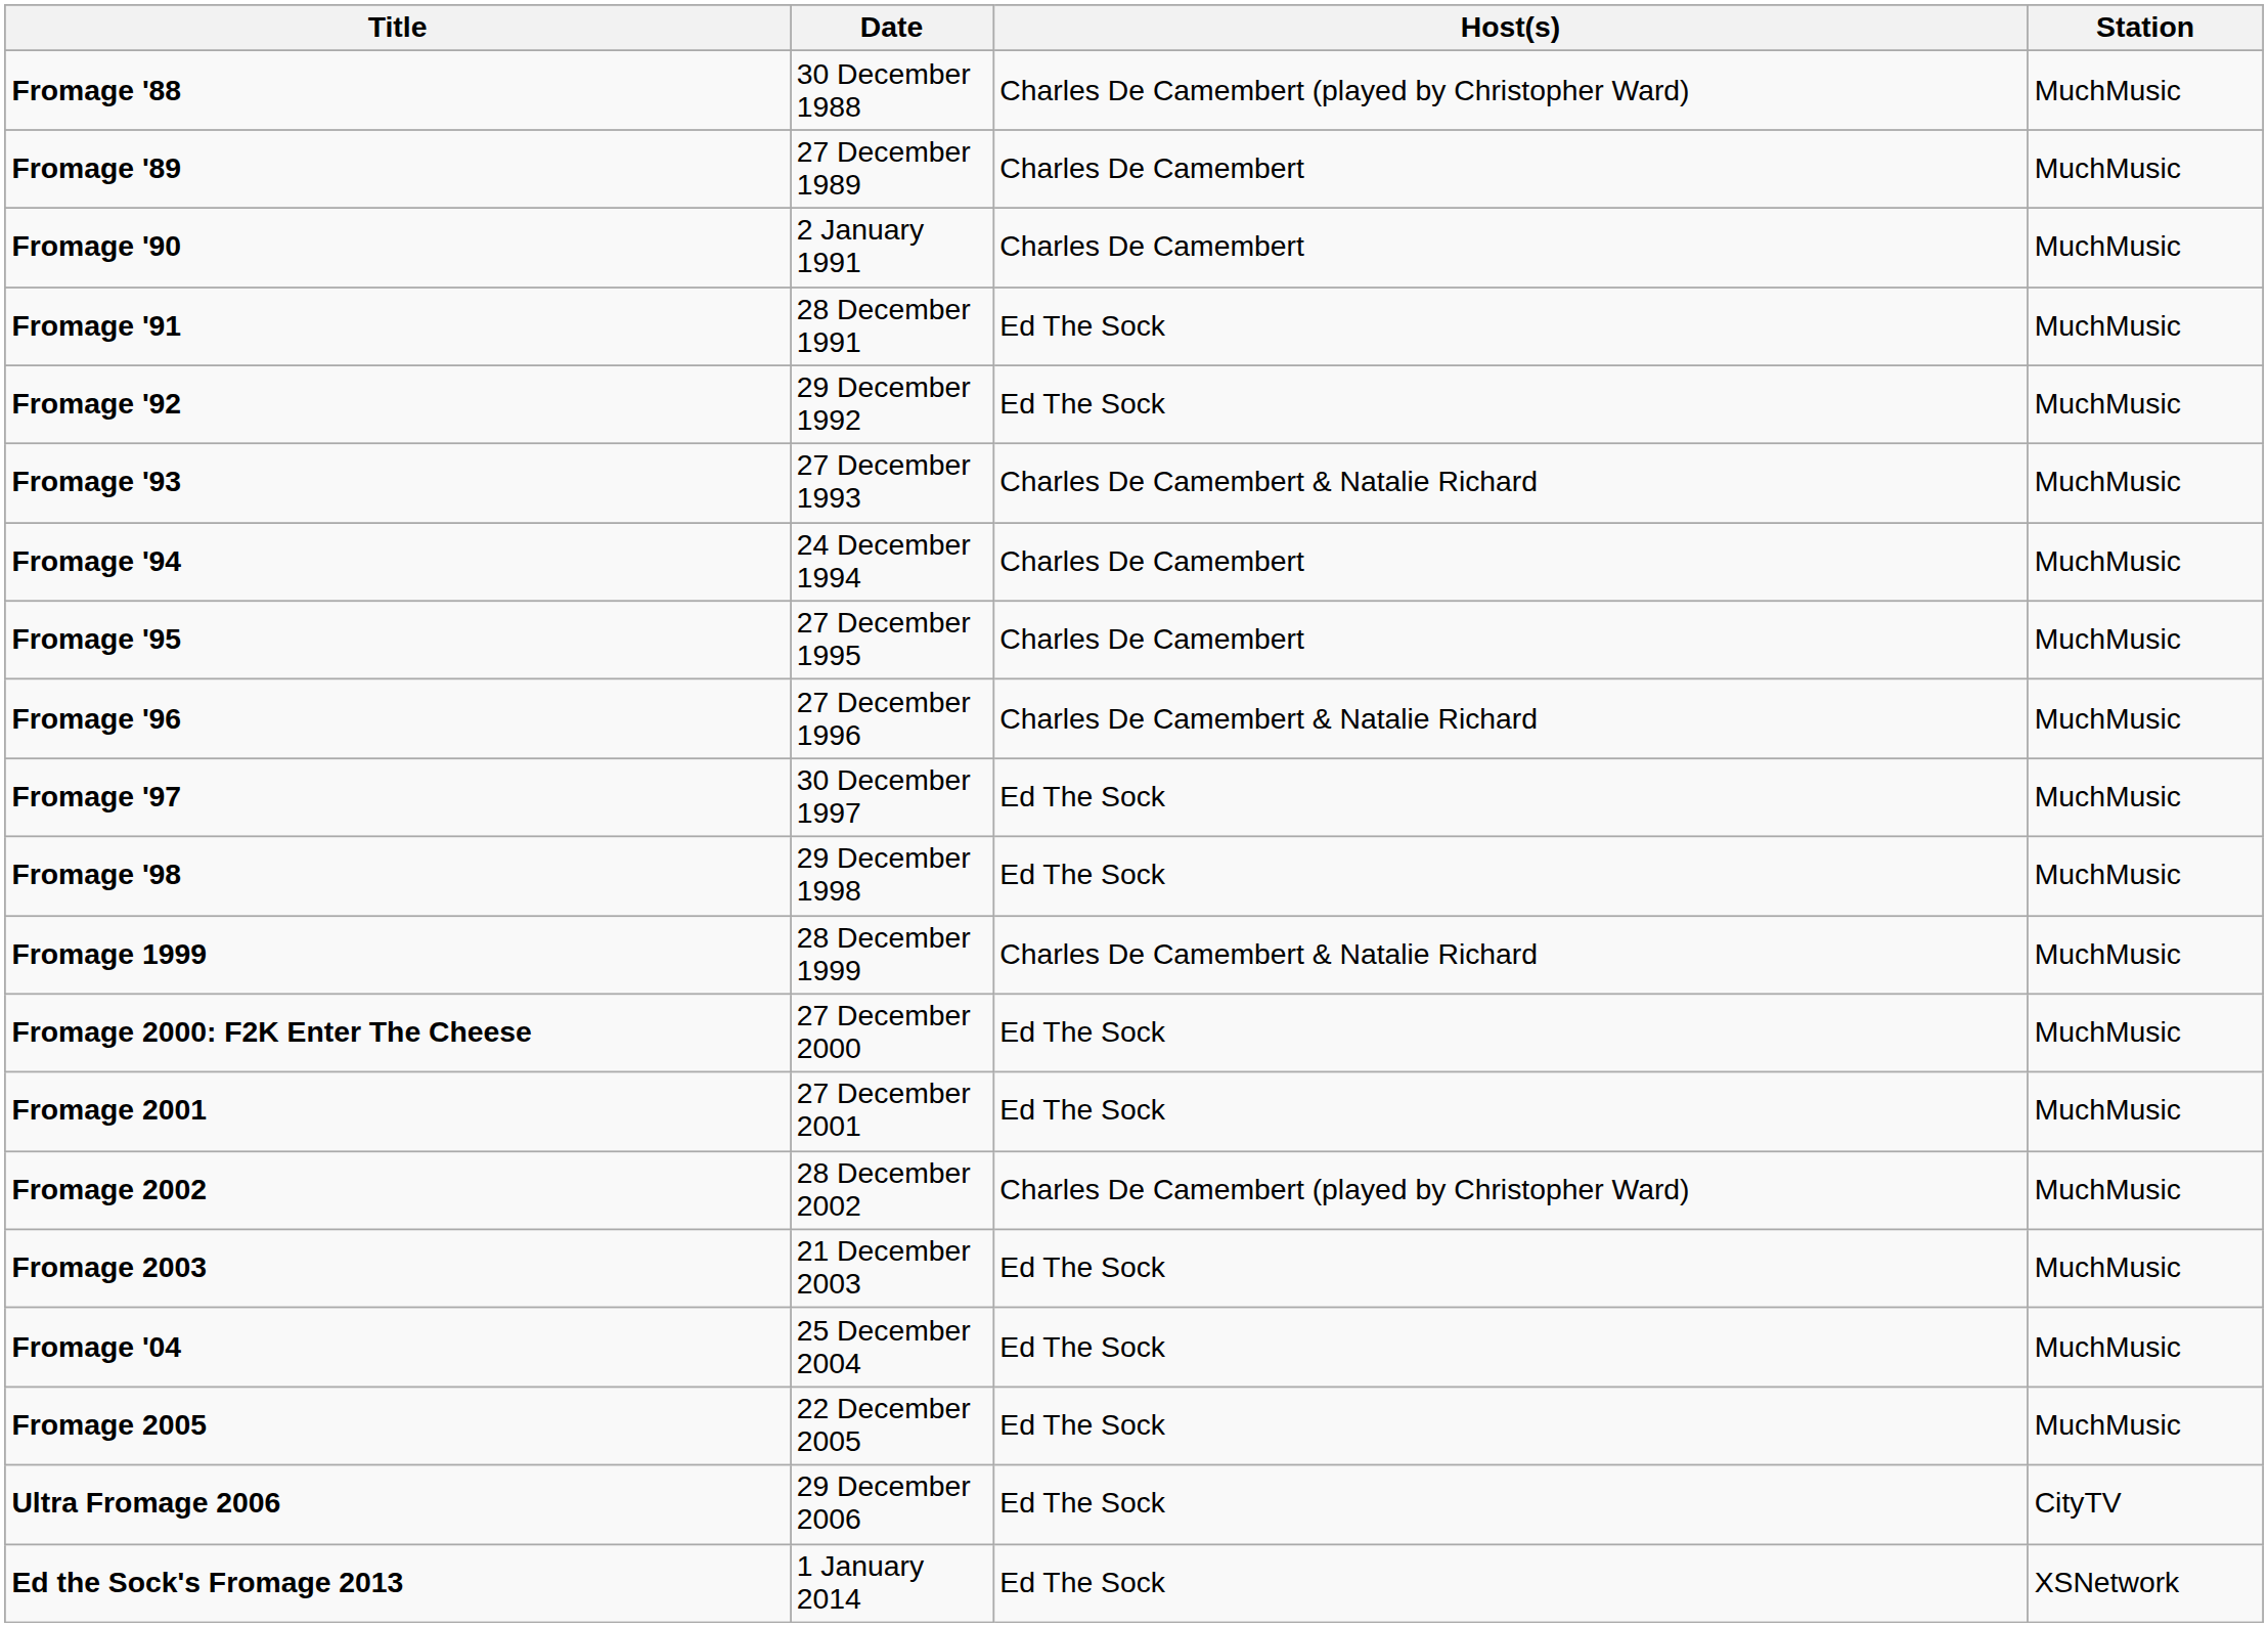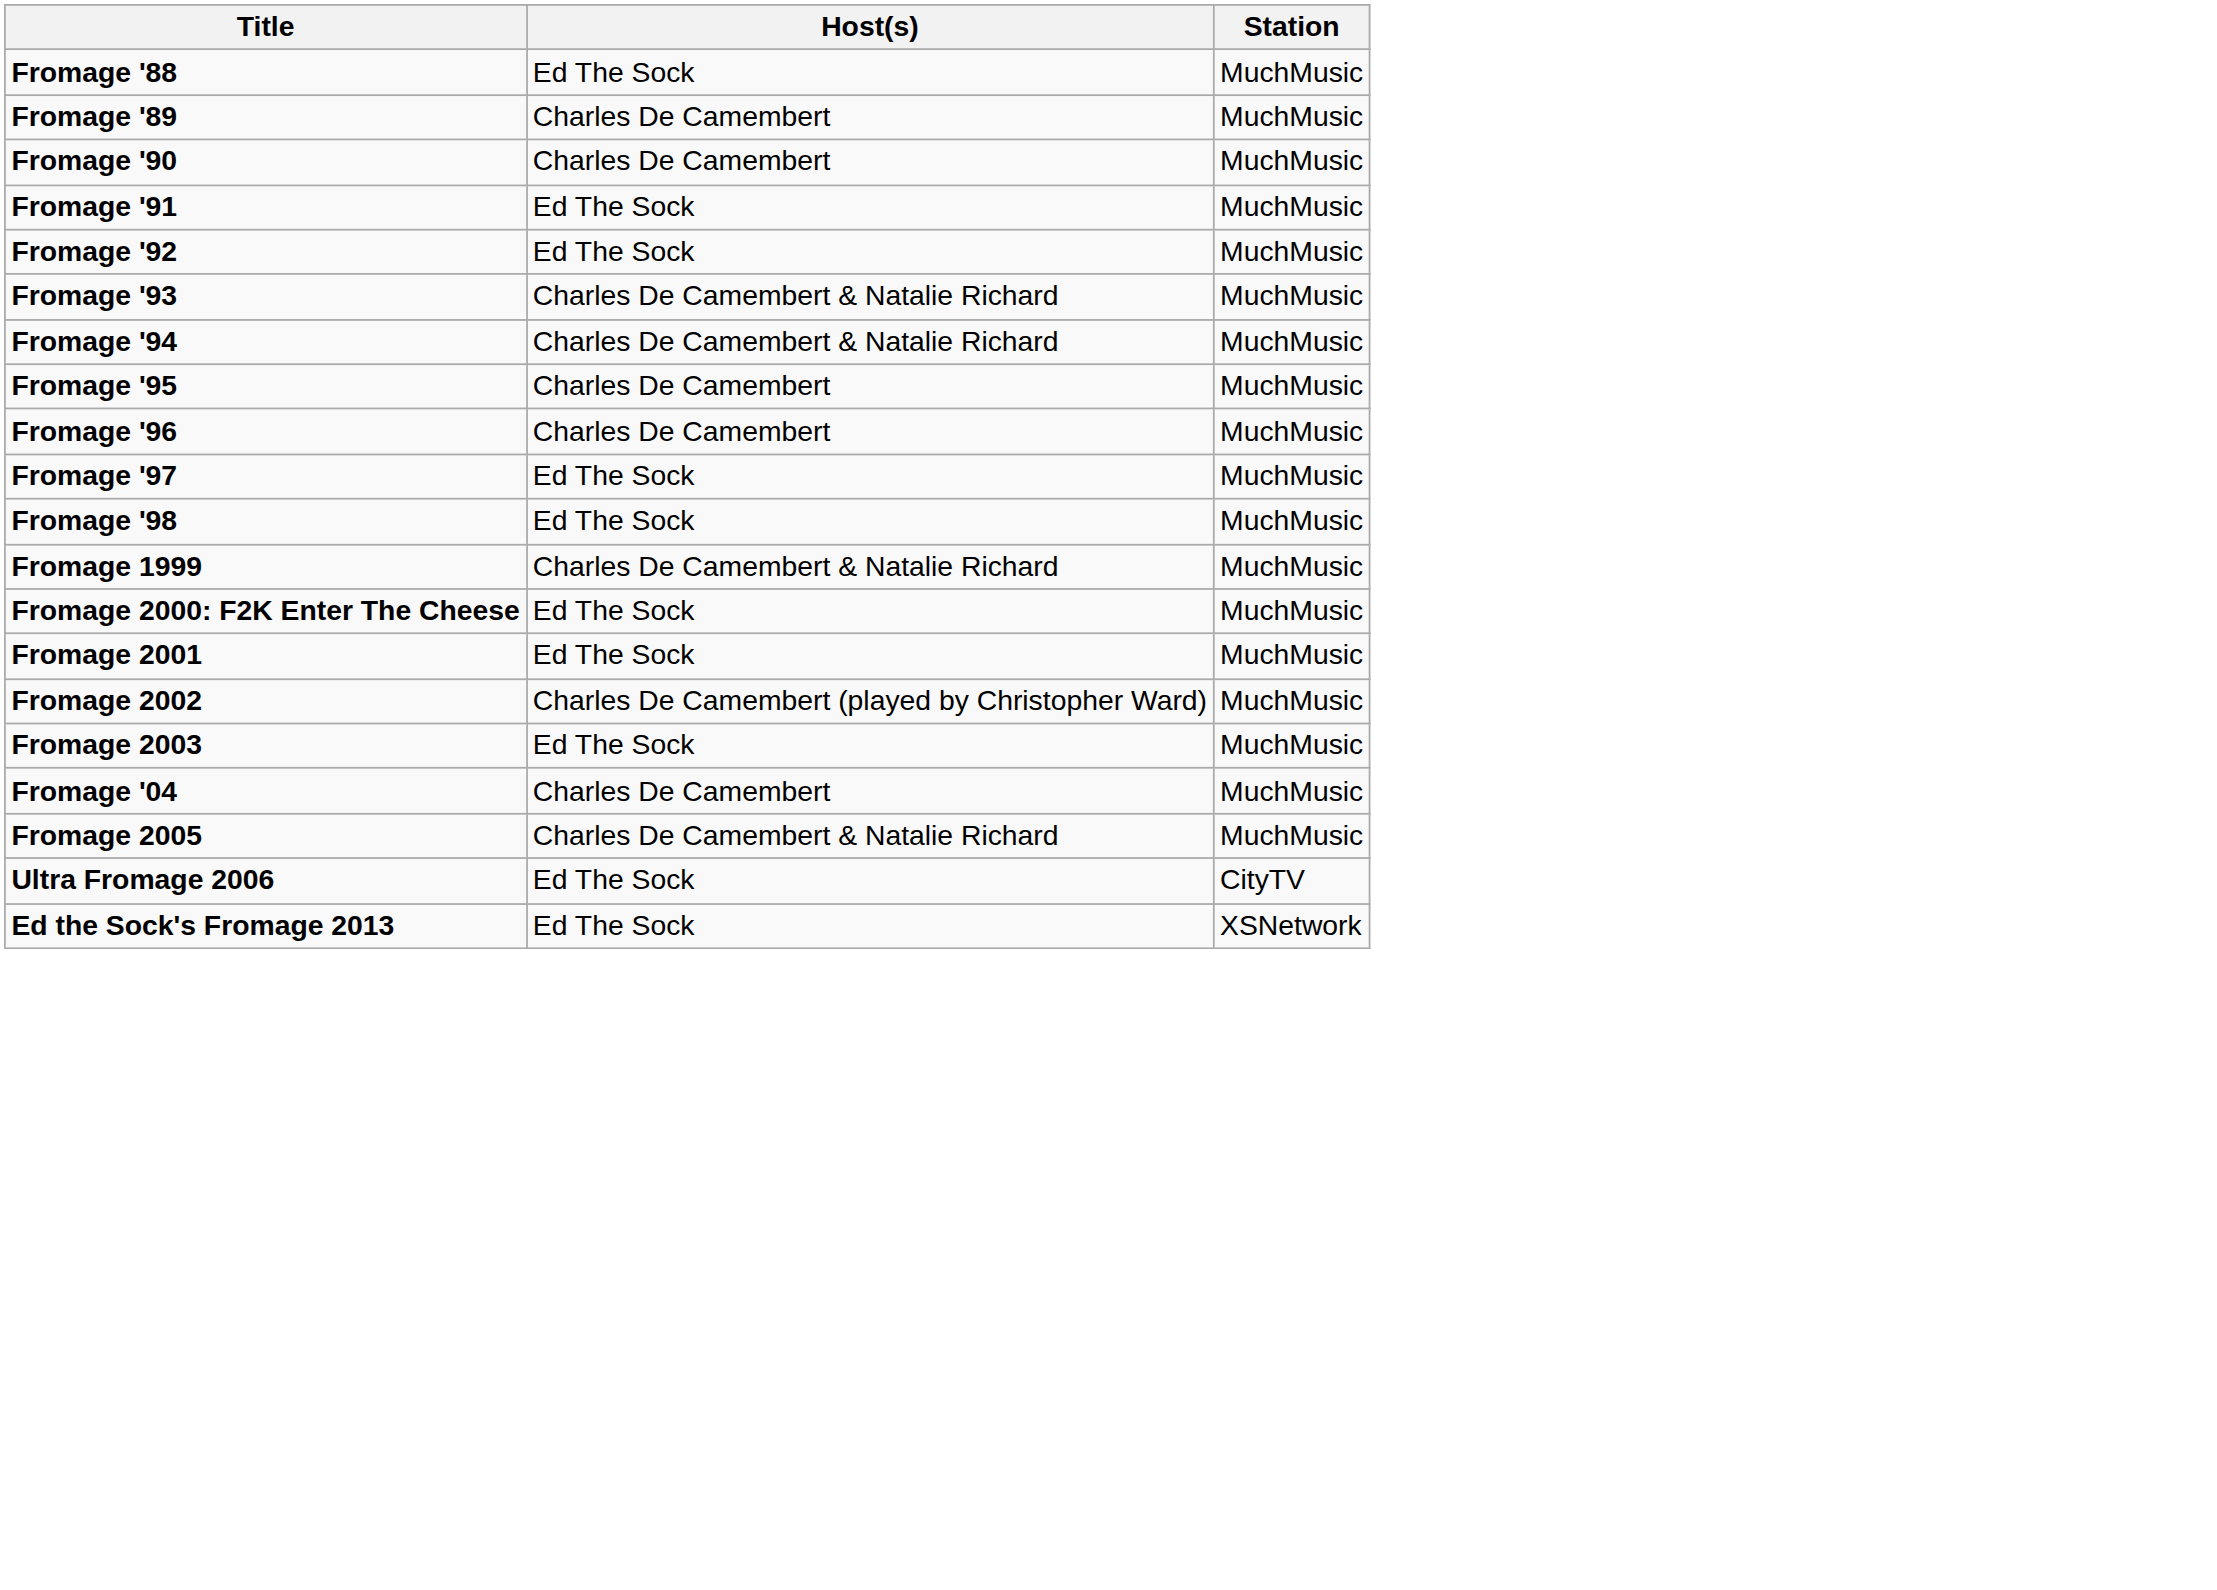- column: Date | 30 December 1988 | 27 December 1989 | 2 January 1991 | 28 December 1991 | 29 December 1992 | 27 December 1993 | 24 December 1994 | 27 December 1995 | 27 December 1996 | 30 December 1997 | 29 December 1998 | 28 December 1999 | 27 December 2000 | 27 December 2001 | 28 December 2002 | 21 December 2003 | 25 December 2004 | 22 December 2005 | 29 December 2006 | 1 January 2014
Fromage '88 | Host(s): Charles De Camembert (played by Christopher Ward) -> Ed The Sock
Fromage '94 | Host(s): Charles De Camembert -> Charles De Camembert & Natalie Richard
Fromage '96 | Host(s): Charles De Camembert & Natalie Richard -> Charles De Camembert
Fromage '04 | Host(s): Ed The Sock -> Charles De Camembert
Fromage 2005 | Host(s): Ed The Sock -> Charles De Camembert & Natalie Richard
